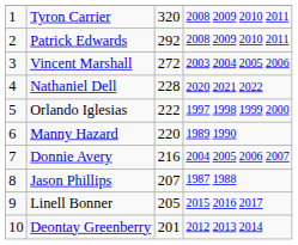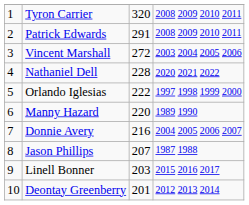Patrick Edwards | column 3: 292 -> 291
Linell Bonner | column 3: 205 -> 203
